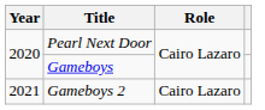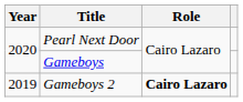Gameboys 2 | Year: 2021 -> 2019
Gameboys 2 | Role: normal -> bold
